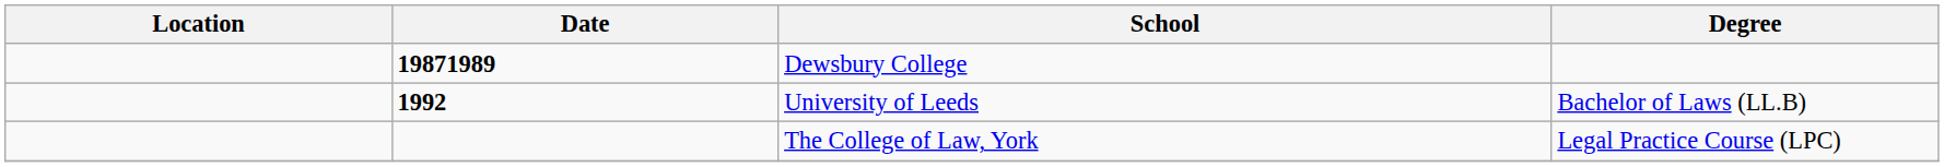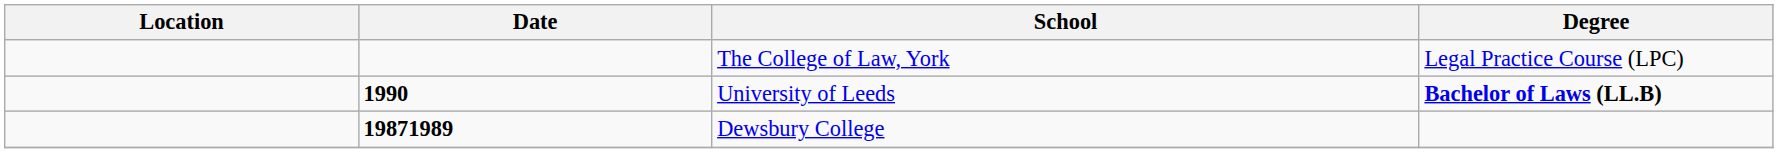rows swapped: Dewsbury College <-> The College of Law, York
University of Leeds | Date: 1992 -> 1990
University of Leeds | Degree: normal -> bold
